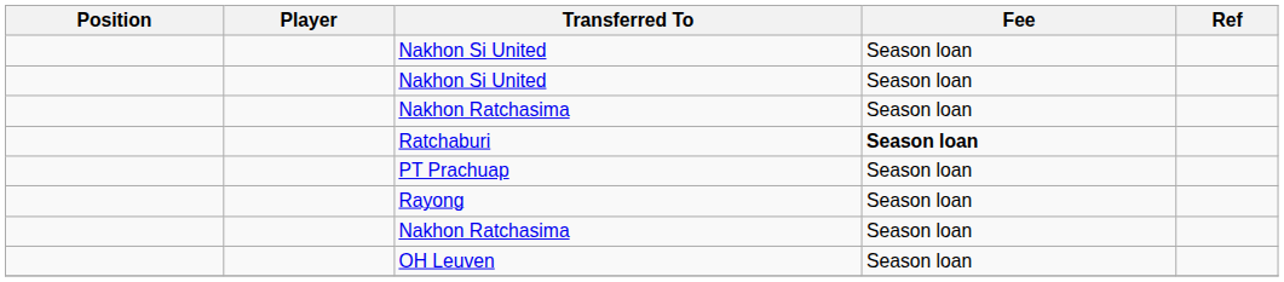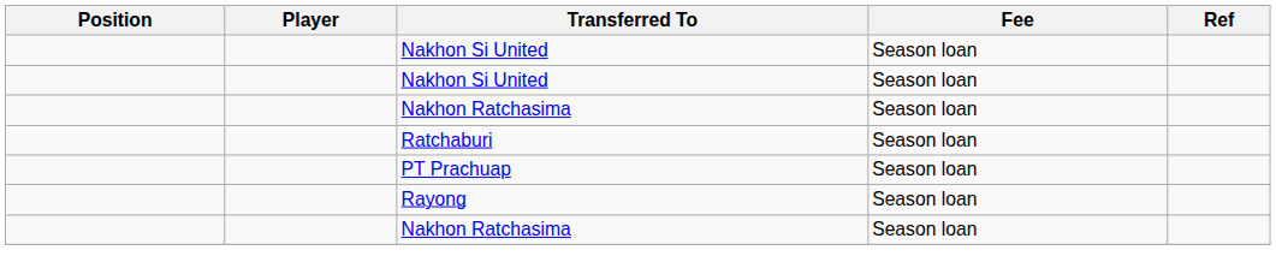Ratchaburi | Fee: bold -> normal
- row: OH Leuven | Season loan
